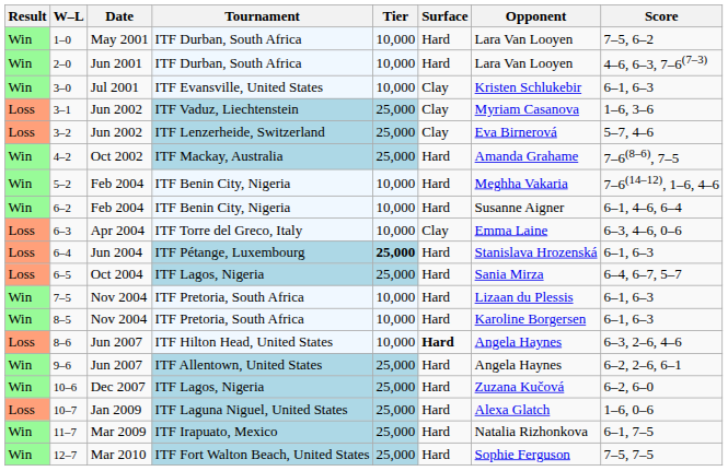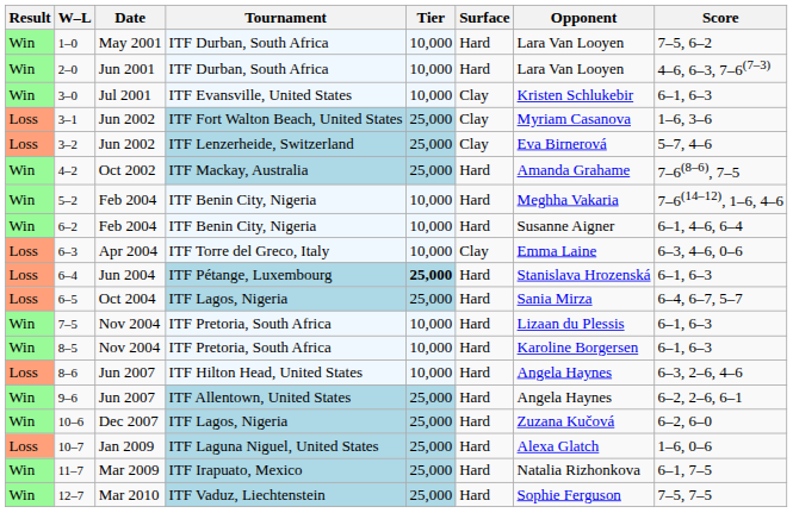3–1 | Tournament: ITF Vaduz, Liechtenstein -> ITF Fort Walton Beach, United States
8–6 | Surface: bold -> normal
12–7 | Tournament: ITF Fort Walton Beach, United States -> ITF Vaduz, Liechtenstein
